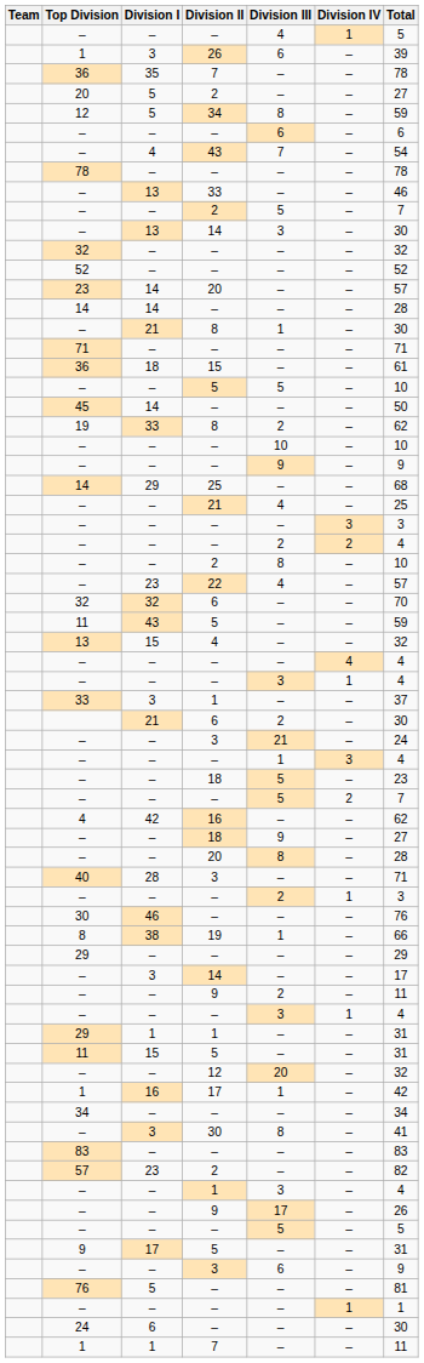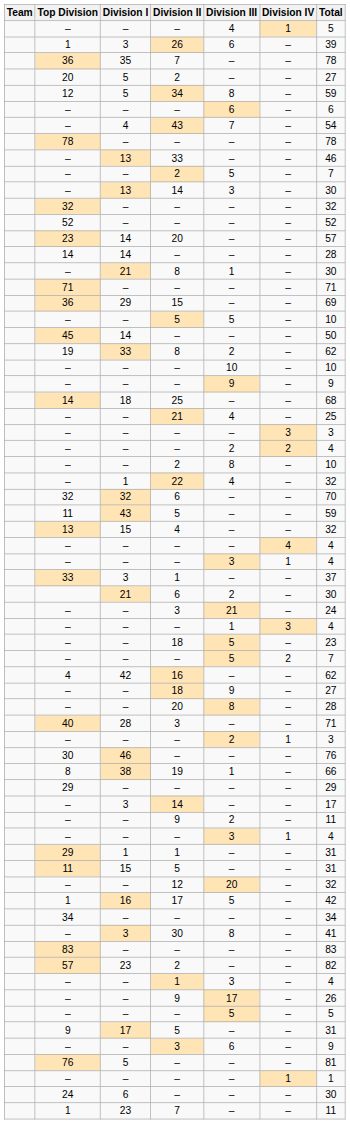36 / 15 | Division I: 18 -> 29
36 / 15 | Total: 61 -> 69
14 / 25 | Division I: 29 -> 18
– / 22 | Division I: 23 -> 1
– / 22 | Total: 57 -> 32
1 / 17 | Division III: 1 -> 5
1 / 7 | Division I: 1 -> 23
